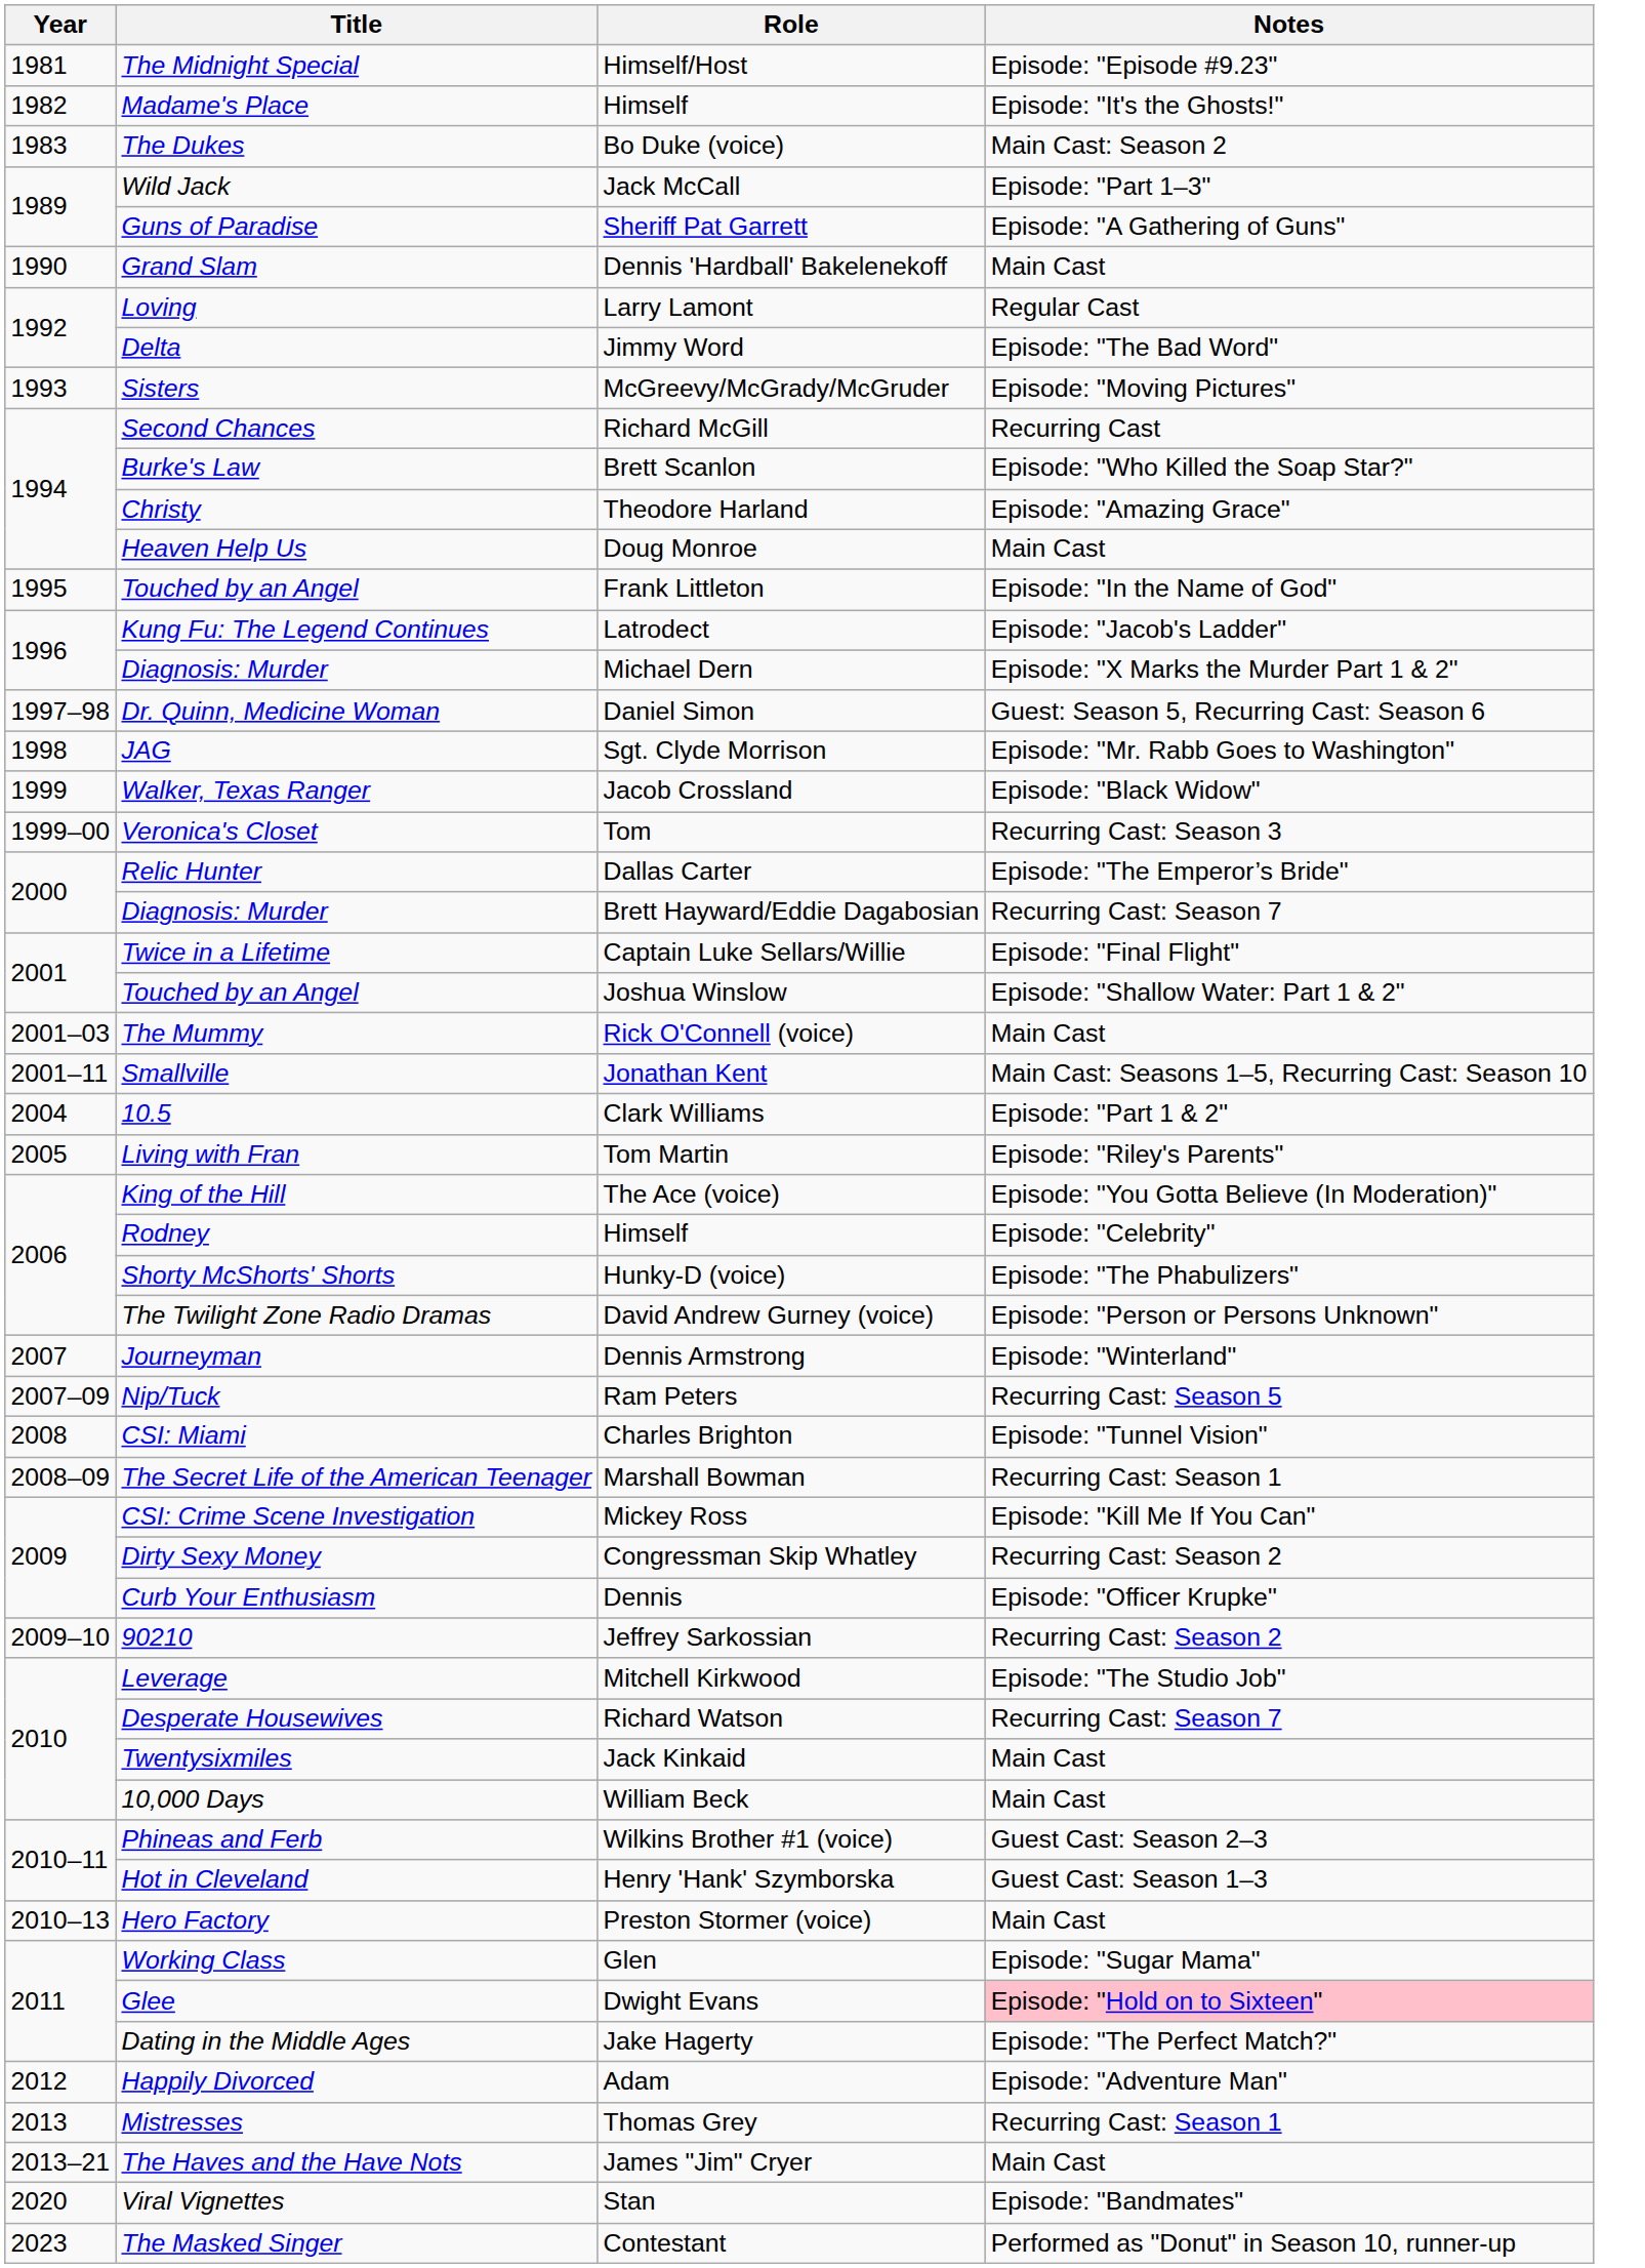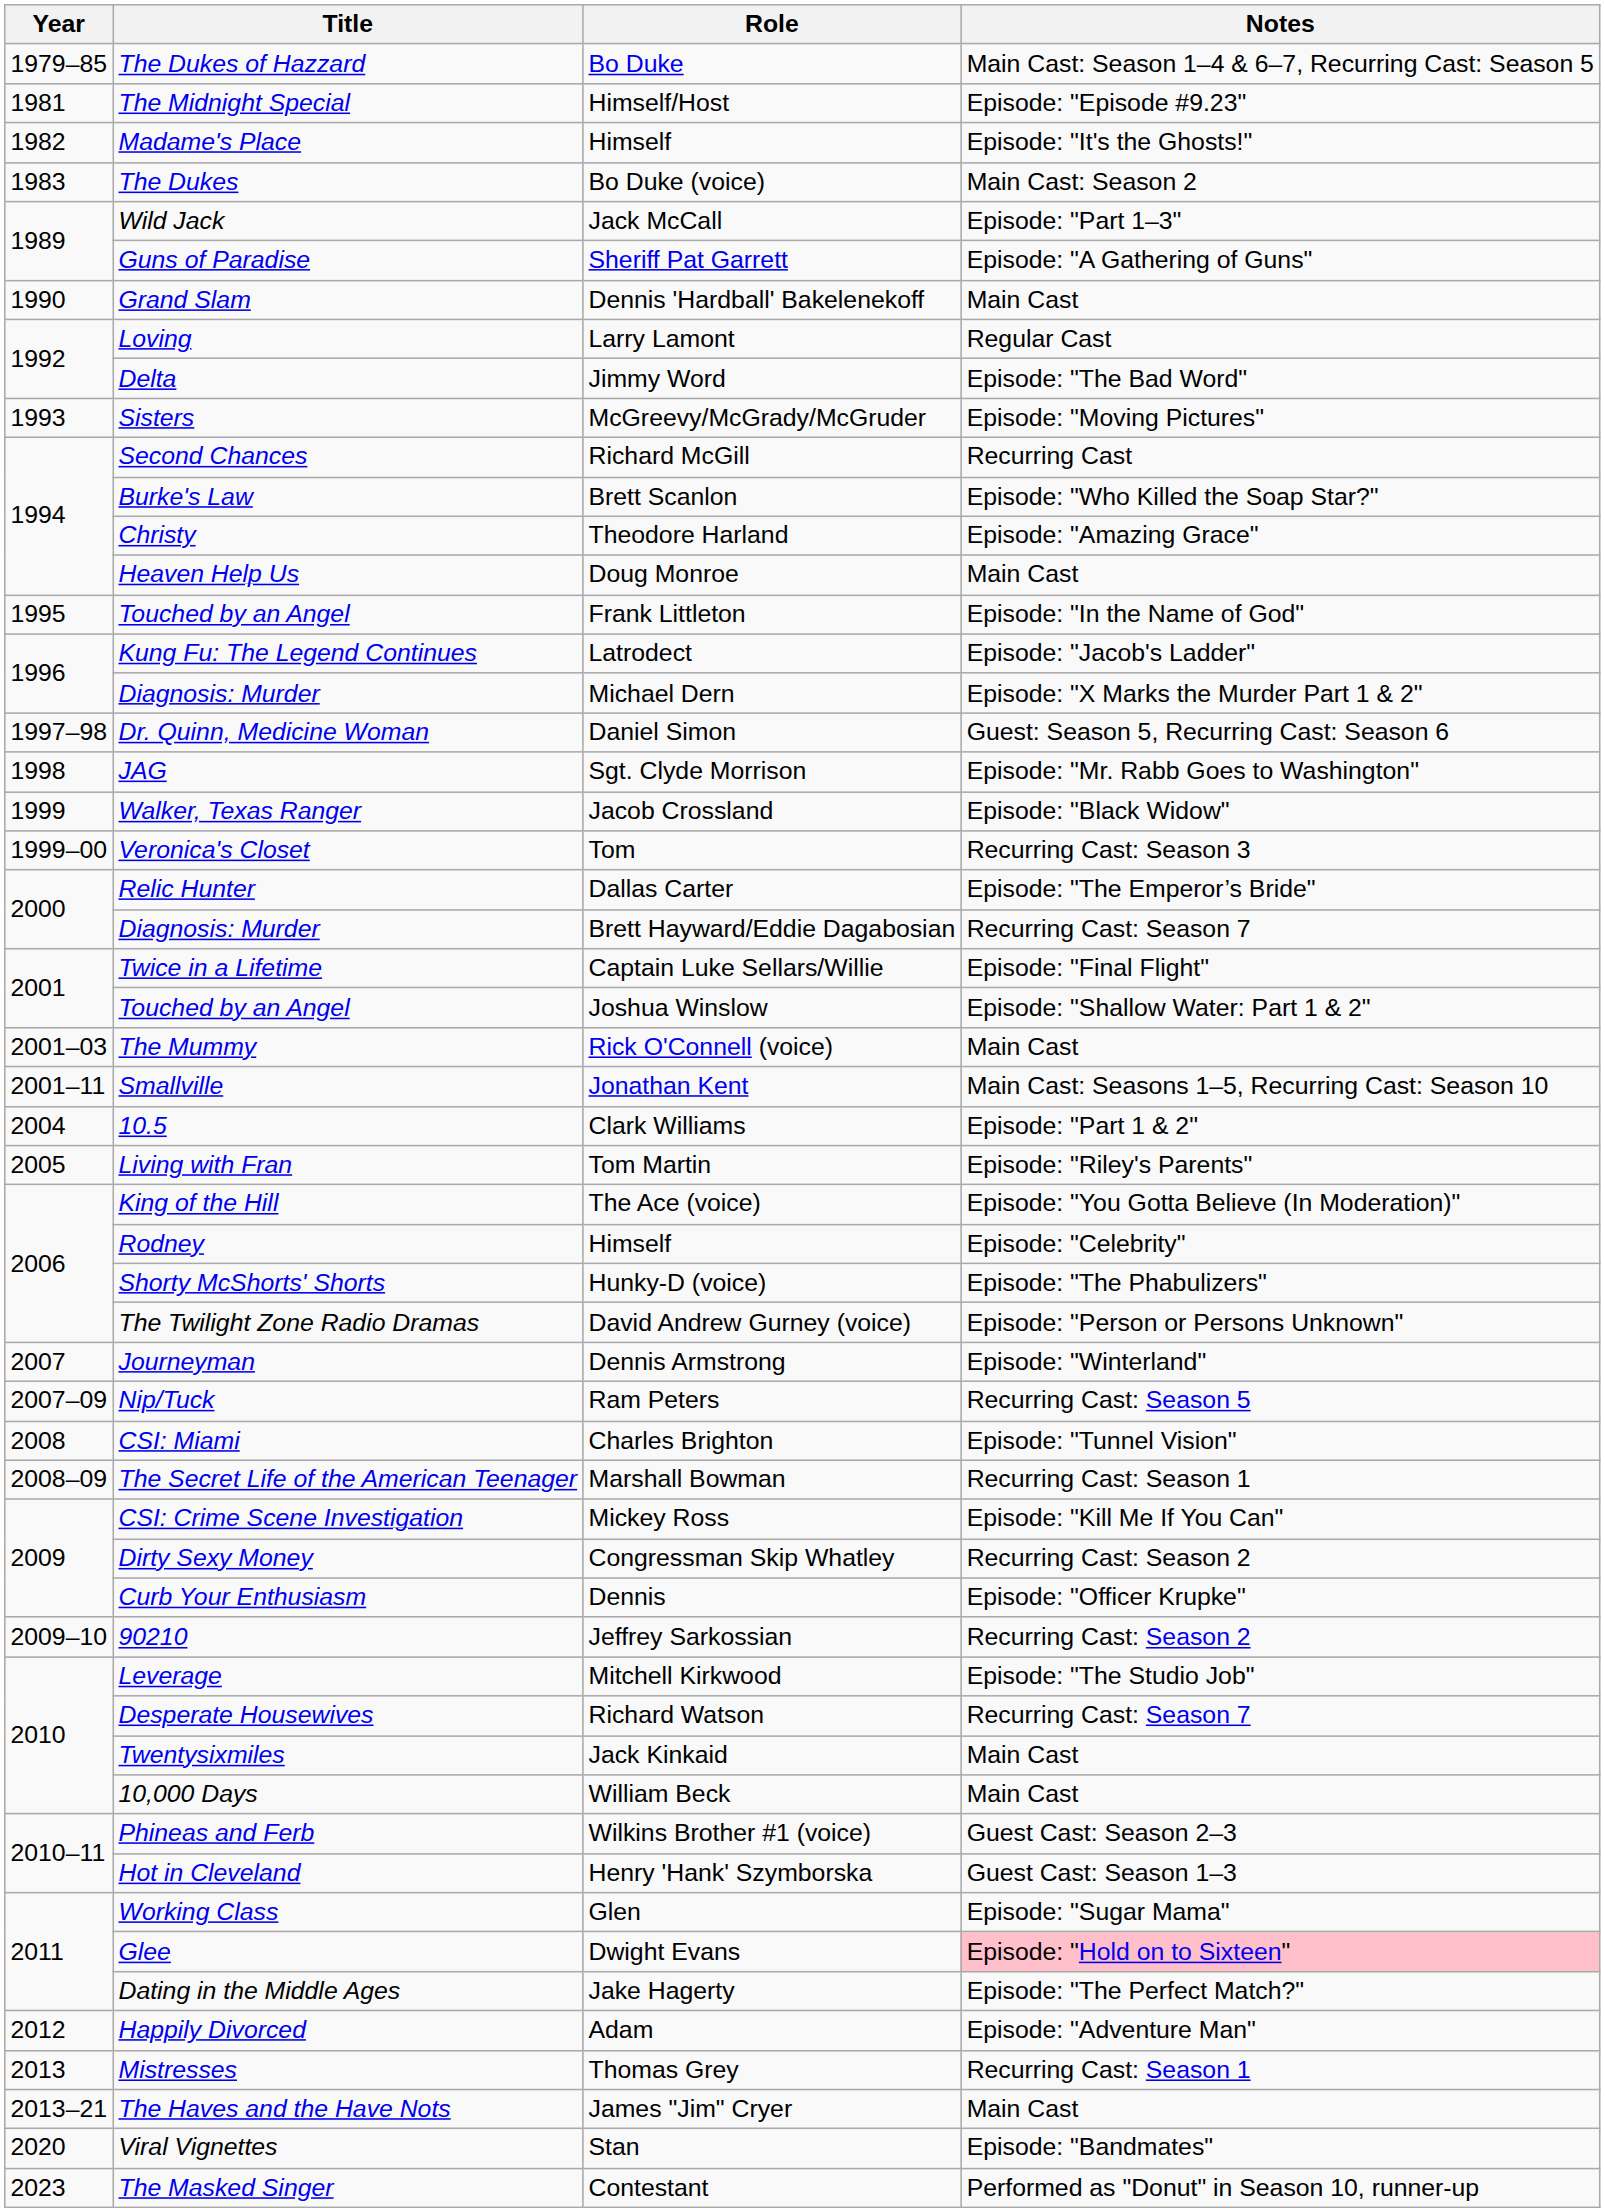+ row: 1979–85 | The Dukes of Hazzard | Bo Duke | Main Cast: Season 1–4 & 6–7, Recurring Cast: Season 5
- row: 2010–13 | Hero Factory | Preston Stormer (voice) | Main Cast
